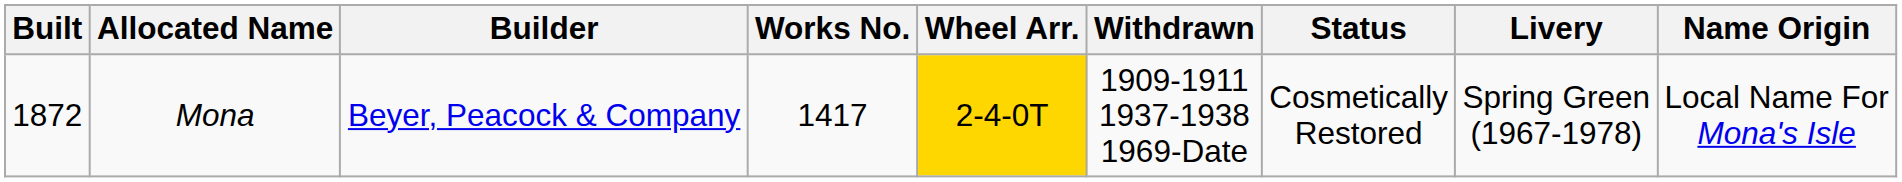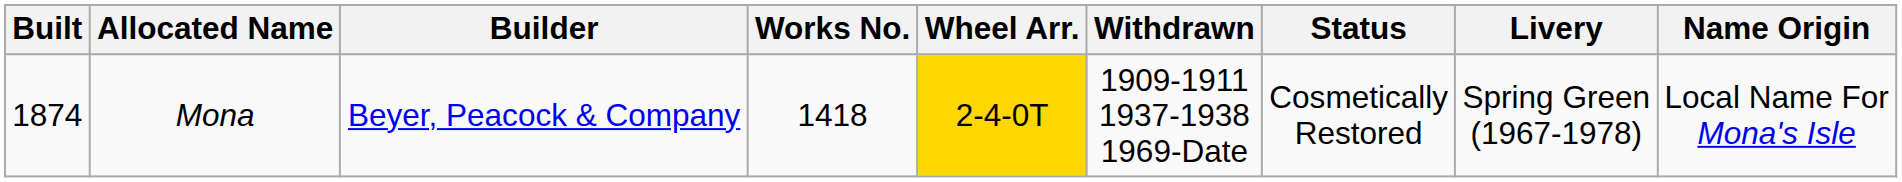Mona | Built: 1872 -> 1874
Mona | Works No.: 1417 -> 1418
